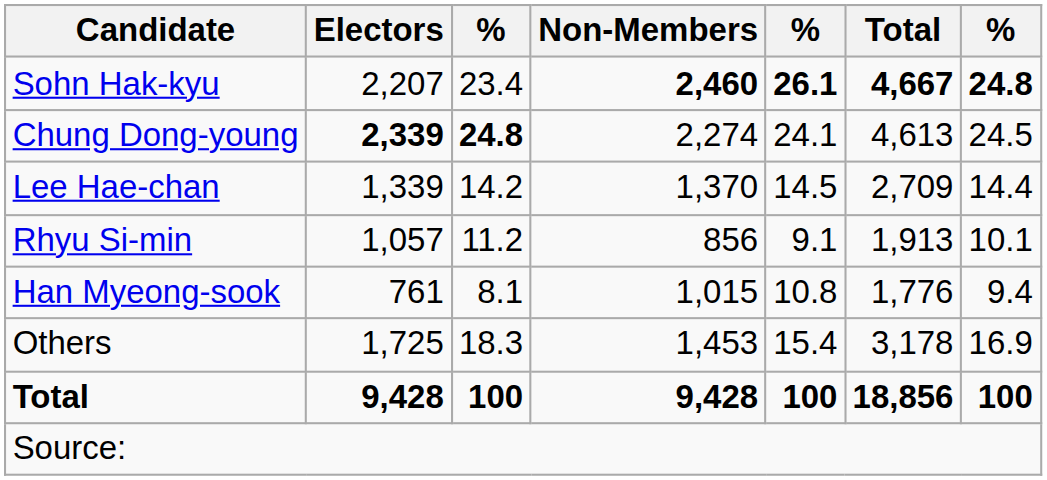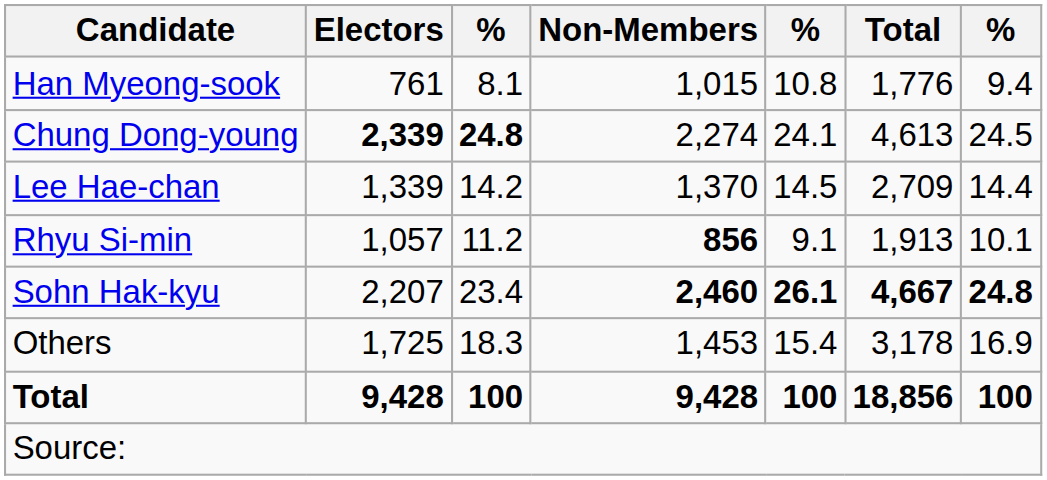rows swapped: Sohn Hak-kyu <-> Han Myeong-sook
Rhyu Si-min | Non-Members: normal -> bold
